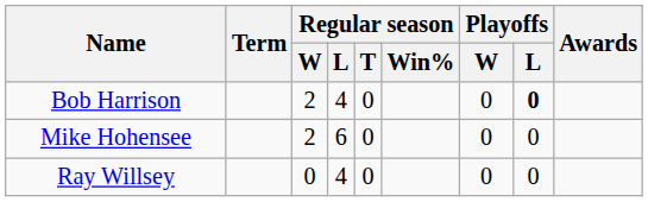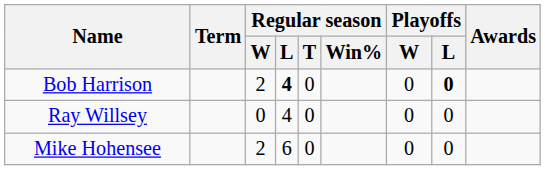Bob Harrison | Regular season / L: normal -> bold
rows swapped: Ray Willsey <-> Mike Hohensee
